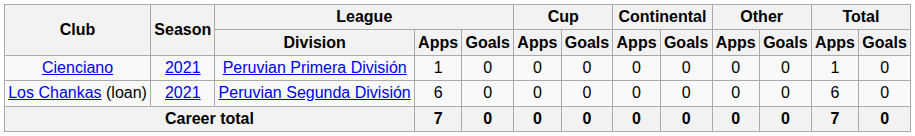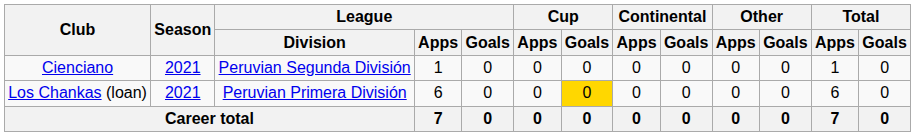Cienciano | League / Division: Peruvian Primera División -> Peruvian Segunda División
Los Chankas (loan) | League / Division: Peruvian Segunda División -> Peruvian Primera División
Los Chankas (loan) | Cup / Goals: no background -> gold background
